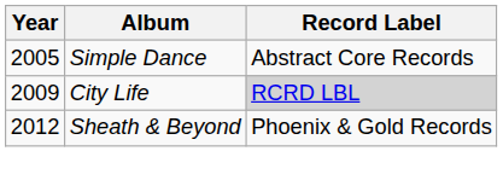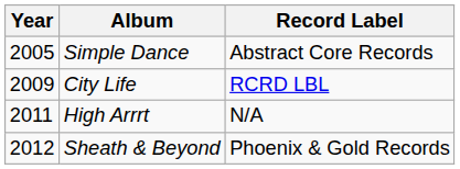City Life | Record Label: lightgrey background -> no background
+ row: 2011 | High Arrrt | N/A
